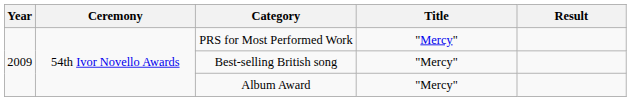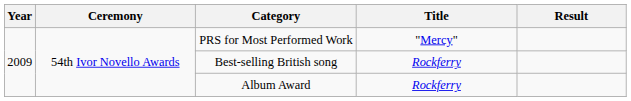Best-selling British song | Title: "Mercy" -> Rockferry
Album Award | Title: "Mercy" -> Rockferry
